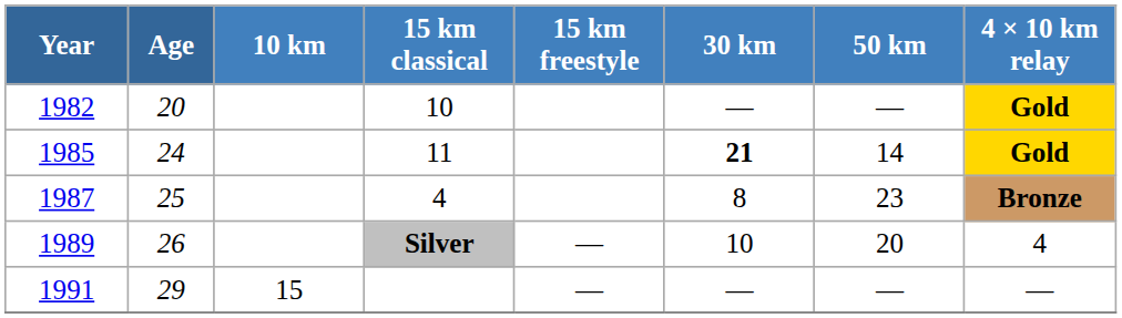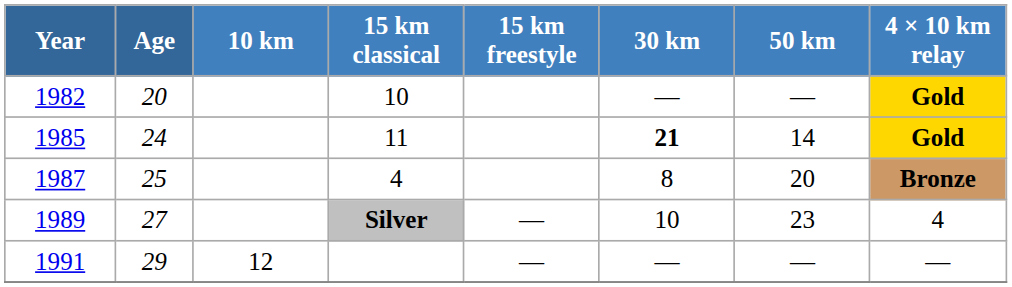1987 | 50 km: 23 -> 20
1989 | Age: 26 -> 27
1989 | 50 km: 20 -> 23
1991 | 10 km: 15 -> 12
